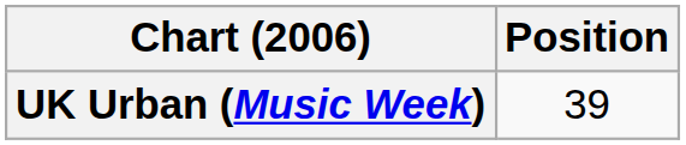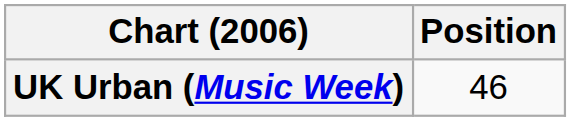UK Urban (Music Week) | Position: 39 -> 46
